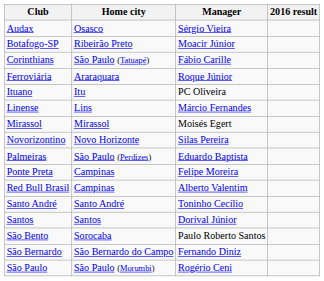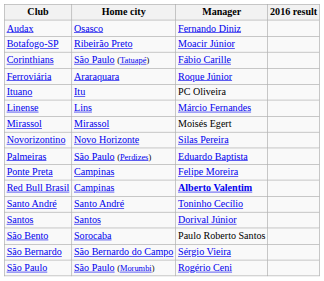Audax | Manager: Sérgio Vieira -> Fernando Diniz
Red Bull Brasil | Manager: normal -> bold
São Bernardo | Manager: Fernando Diniz -> Sérgio Vieira
